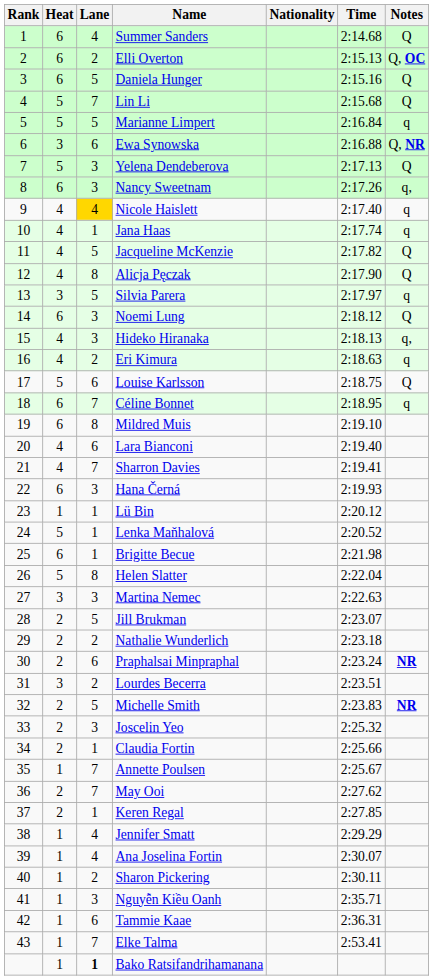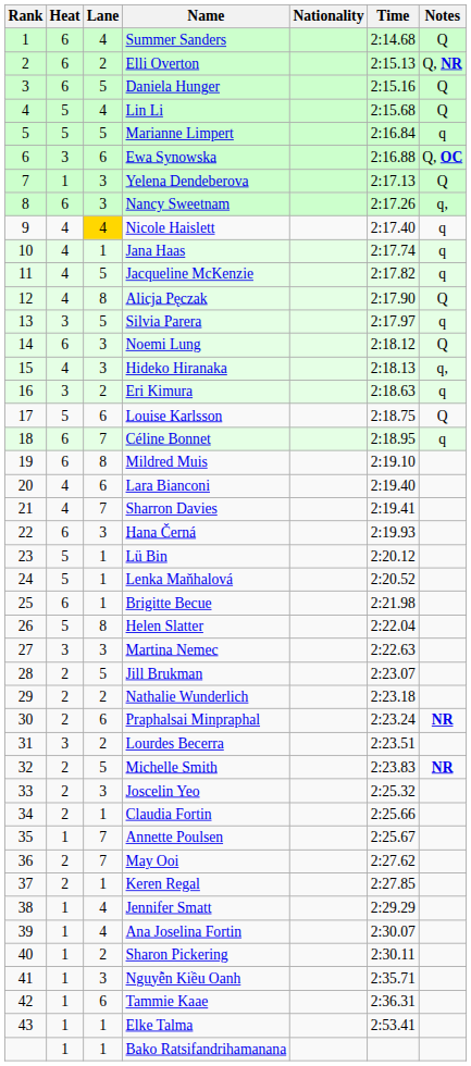Elli Overton | Notes: Q, OC -> Q, NR
Lin Li | Lane: 7 -> 4
Ewa Synowska | Notes: Q, NR -> Q, OC
Yelena Dendeberova | Heat: 5 -> 1
Jacqueline McKenzie | Notes: Q -> q
Eri Kimura | Heat: 4 -> 3
Lü Bin | Heat: 1 -> 5
Elke Talma | Lane: 7 -> 1
Bako Ratsifandrihamanana | Lane: bold -> normal
